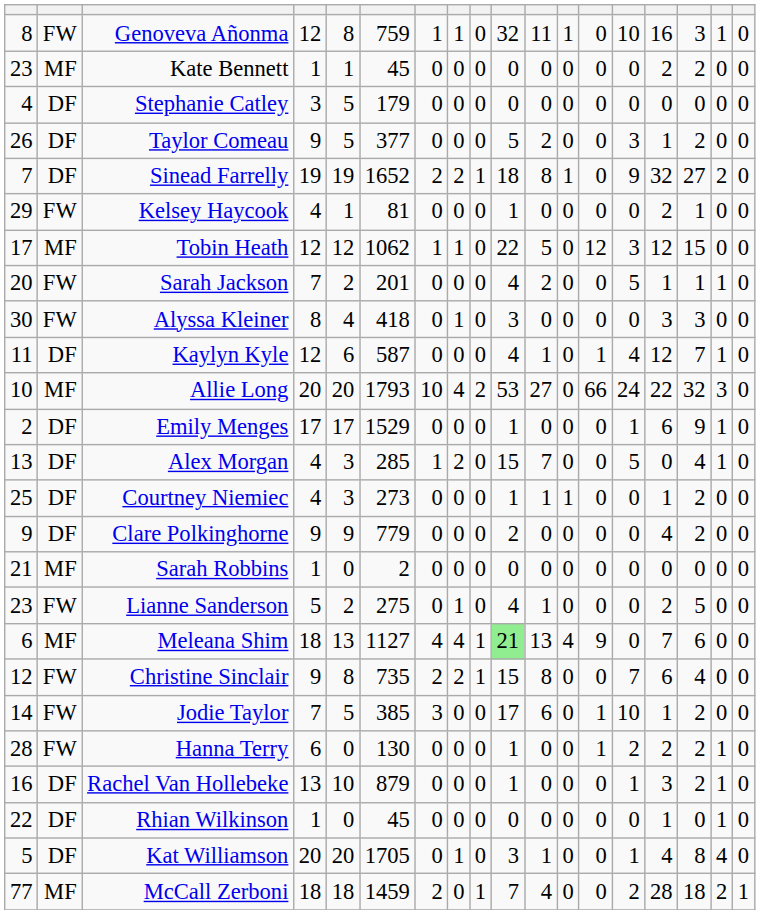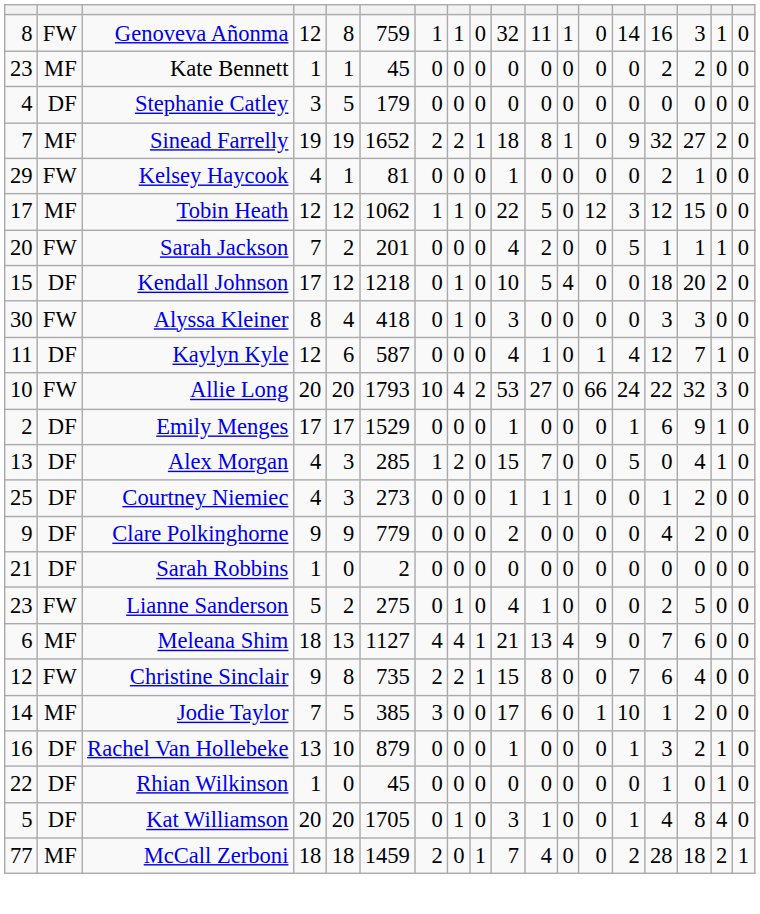Genoveva Añonma | column 14: 10 -> 14
- row: 26 | DF | Taylor Comeau | 9 | 5 | 377 | 0 | 0 | 0 | 5 | 2 | 0 | 0 | 3 | 1 | 2 | 0 | 0
Sinead Farrelly | column 2: DF -> MF
+ row: 15 | DF | Kendall Johnson | 17 | 12 | 1218 | 0 | 1 | 0 | 10 | 5 | 4 | 0 | 0 | 18 | 20 | 2 | 0
Allie Long | column 2: MF -> FW
Sarah Robbins | column 2: MF -> DF
Meleana Shim | column 10: lightgreen background -> no background
Jodie Taylor | column 2: FW -> MF
- row: 28 | FW | Hanna Terry | 6 | 0 | 130 | 0 | 0 | 0 | 1 | 0 | 0 | 1 | 2 | 2 | 2 | 1 | 0
